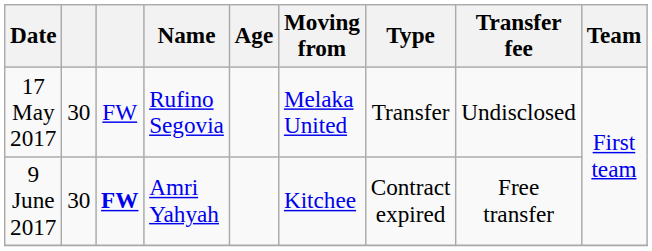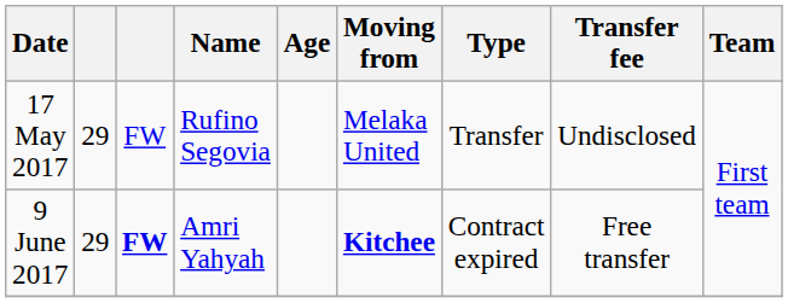17 May 2017 | column 2: 30 -> 29
9 June 2017 | column 2: 30 -> 29
9 June 2017 | Moving from: normal -> bold
